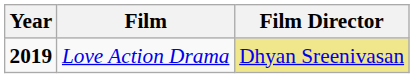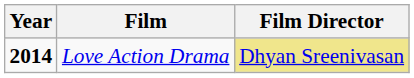Love Action Drama | Year: 2019 -> 2014
